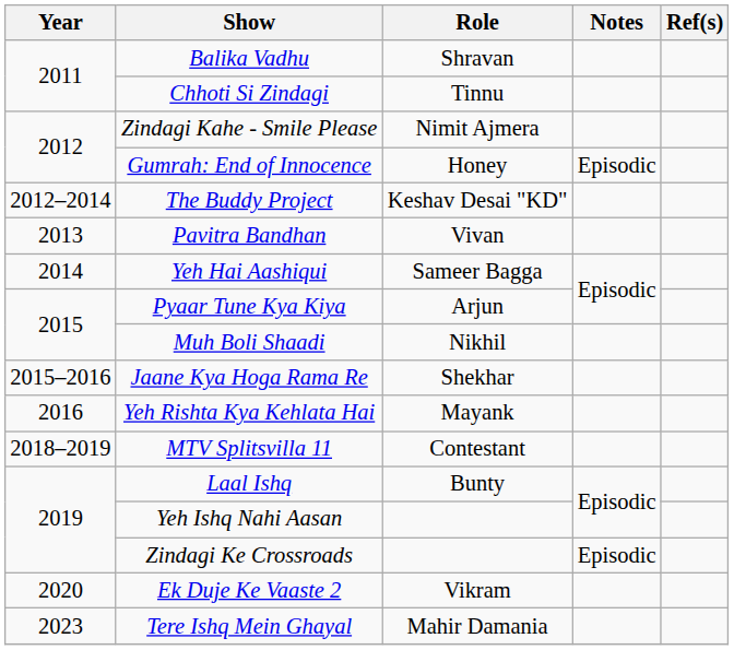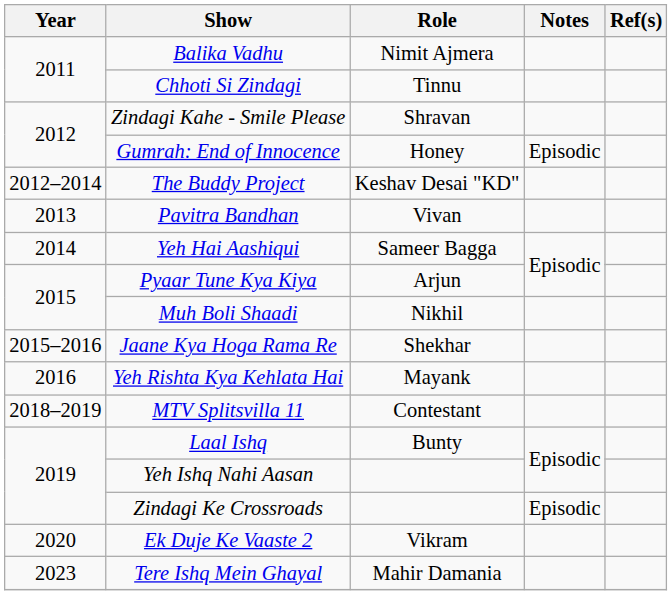Balika Vadhu | Role: Shravan -> Nimit Ajmera
Zindagi Kahe - Smile Please | Role: Nimit Ajmera -> Shravan
